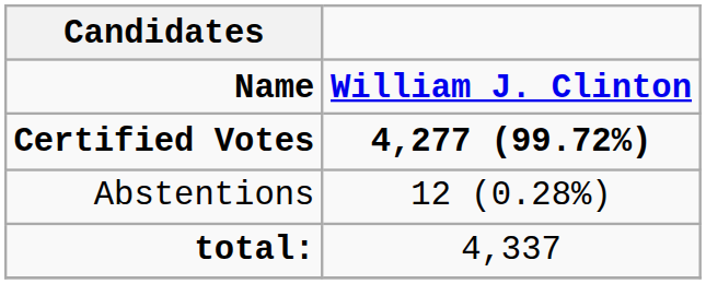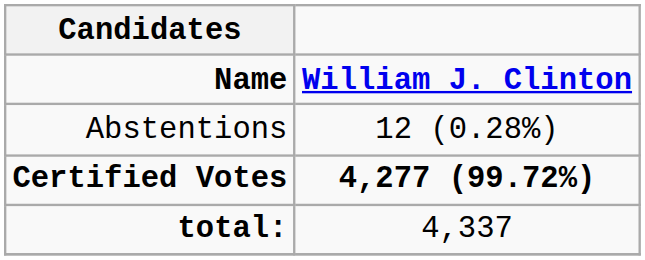rows swapped: Certified Votes <-> Abstentions
